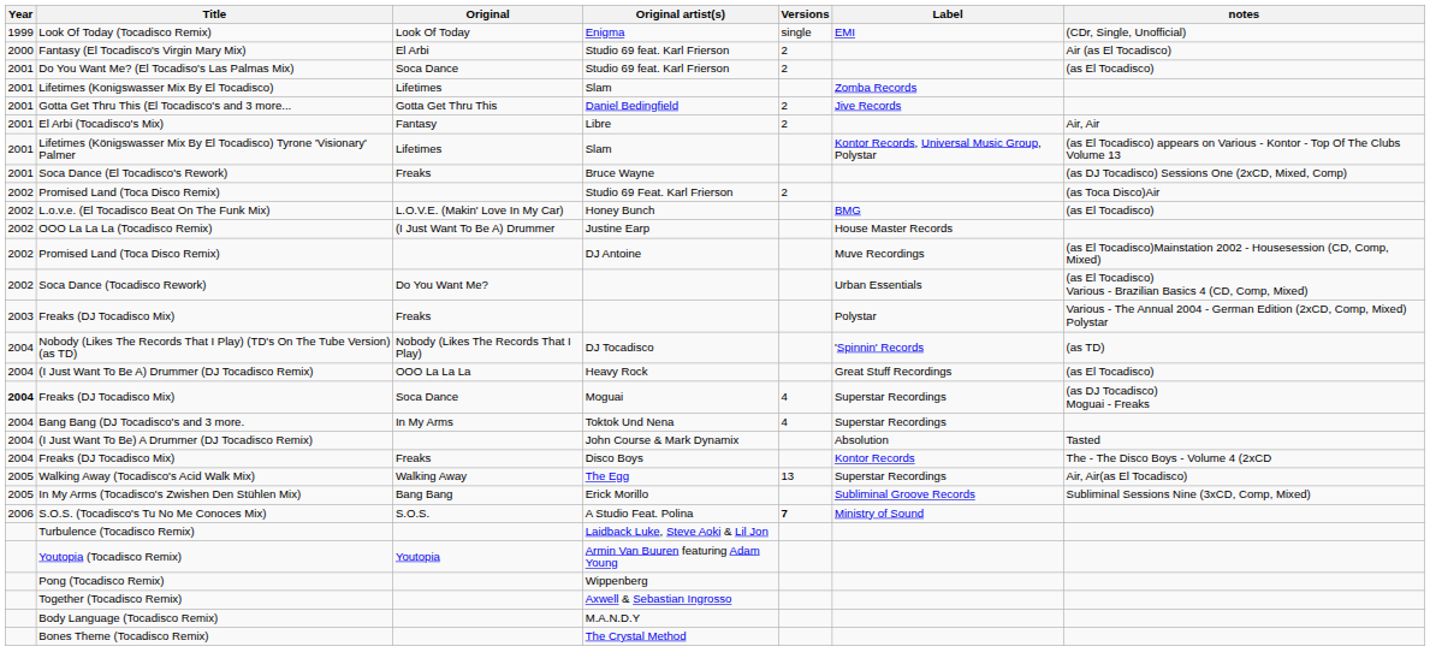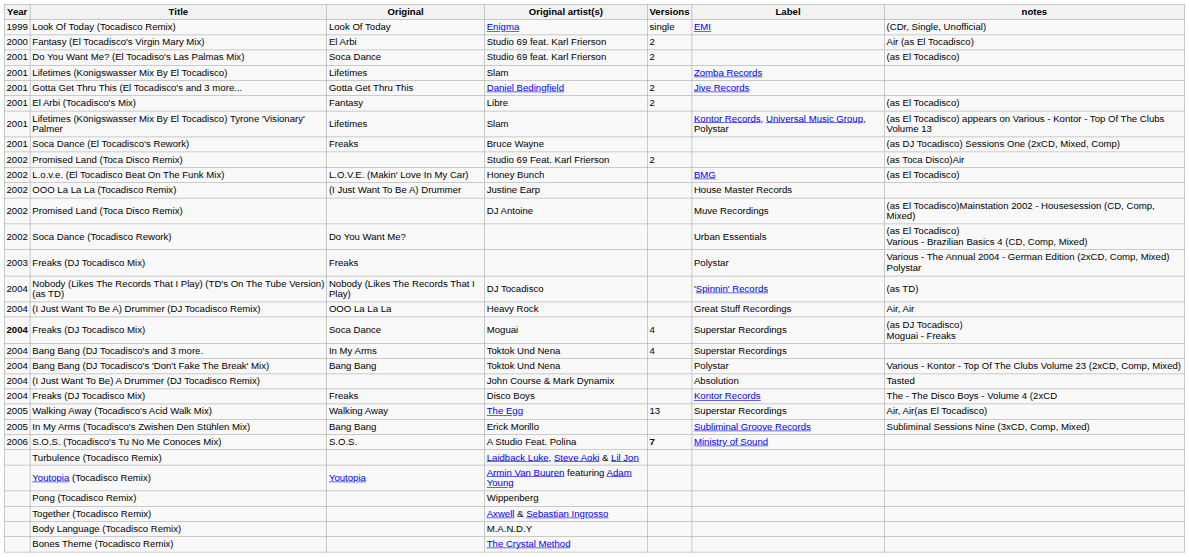El Arbi (Tocadisco's Mix) | notes: Air, Air -> (as El Tocadisco)
(I Just Want To Be A) Drummer (DJ Tocadisco Remix) | notes: (as El Tocadisco) -> Air, Air
+ row: 2004 | Bang Bang (DJ Tocadisco's 'Don't Fake The Break' Mix) | Bang Bang | Toktok Und Nena | Polystar | Various - Kontor - Top Of The Clubs Volume 23 (2xCD, Comp, Mixed)
